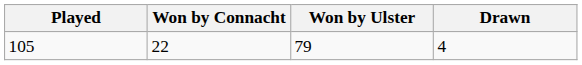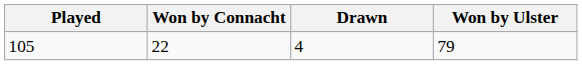columns swapped: Won by Ulster <-> Drawn
